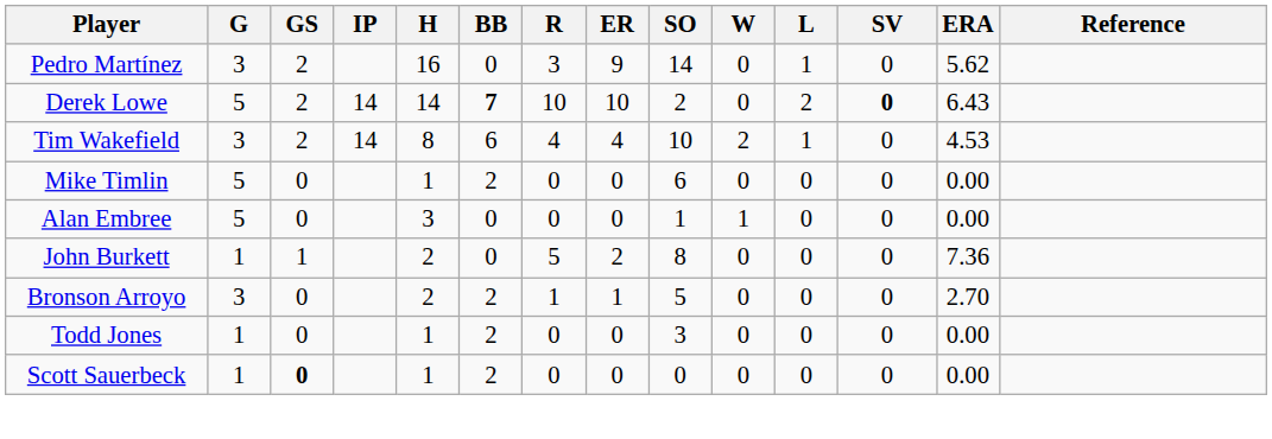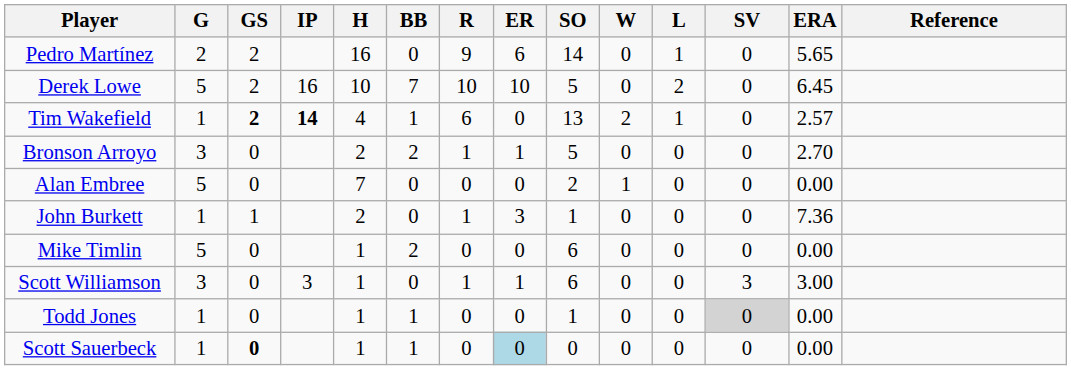Pedro Martínez | G: 3 -> 2
Pedro Martínez | R: 3 -> 9
Pedro Martínez | ER: 9 -> 6
Pedro Martínez | ERA: 5.62 -> 5.65
Derek Lowe | IP: 14 -> 16
Derek Lowe | H: 14 -> 10
Derek Lowe | BB: bold -> normal
Derek Lowe | SO: 2 -> 5
Derek Lowe | SV: bold -> normal
Derek Lowe | ERA: 6.43 -> 6.45
Tim Wakefield | G: 3 -> 1
Tim Wakefield | GS: normal -> bold
Tim Wakefield | IP: normal -> bold
Tim Wakefield | H: 8 -> 4
Tim Wakefield | BB: 6 -> 1
Tim Wakefield | R: 4 -> 6
Tim Wakefield | ER: 4 -> 0
Tim Wakefield | SO: 10 -> 13
Tim Wakefield | ERA: 4.53 -> 2.57
rows swapped: Mike Timlin <-> Bronson Arroyo
Alan Embree | H: 3 -> 7
Alan Embree | SO: 1 -> 2
John Burkett | R: 5 -> 1
John Burkett | ER: 2 -> 3
John Burkett | SO: 8 -> 1
+ row: Scott Williamson | 3 | 0 | 3 | 1 | 0 | 1 | 1 | 6 | 0 | 0 | 3 | 3.00
Todd Jones | BB: 2 -> 1
Todd Jones | SO: 3 -> 1
Todd Jones | SV: no background -> lightgrey background
Scott Sauerbeck | BB: 2 -> 1
Scott Sauerbeck | ER: no background -> lightblue background
